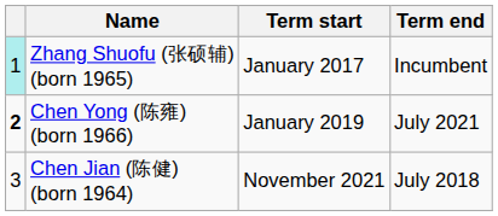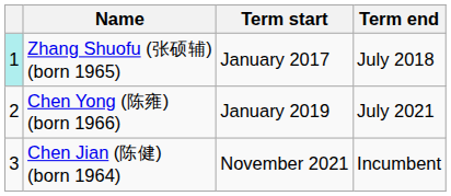Zhang Shuofu (张硕辅) (born 1965) | Term end: Incumbent -> July 2018
Chen Yong (陈雍) (born 1966) | column 1: bold -> normal
Chen Jian (陈健) (born 1964) | Term end: July 2018 -> Incumbent
